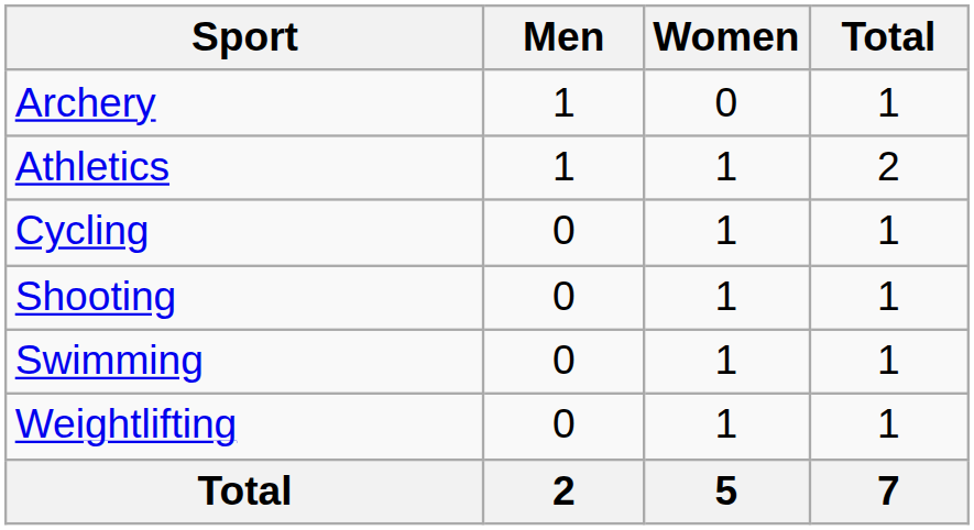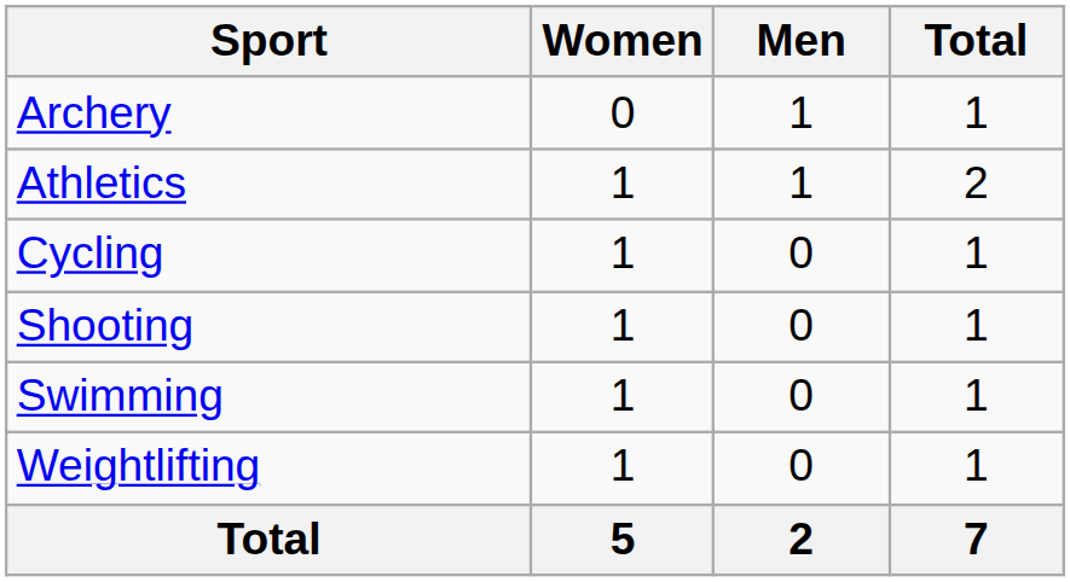columns swapped: Men <-> Women
